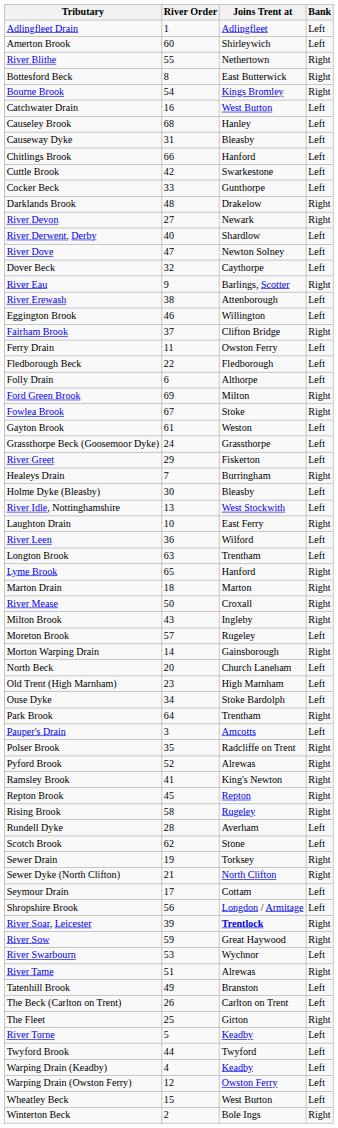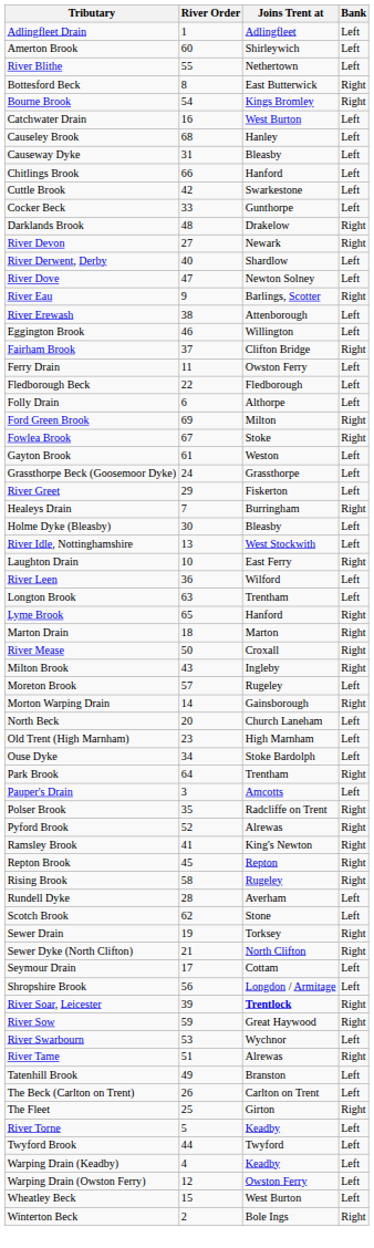River Blithe | Bank: Right -> Left
- row: Dover Beck | 32 | Caythorpe | Left
